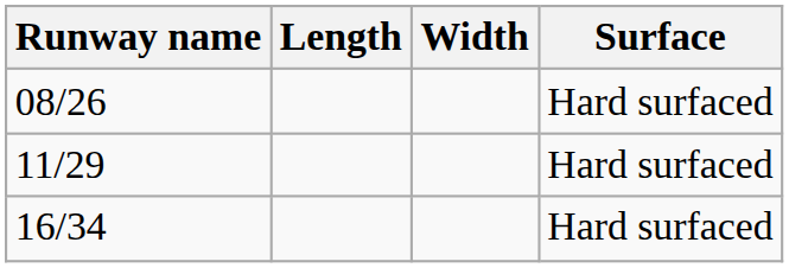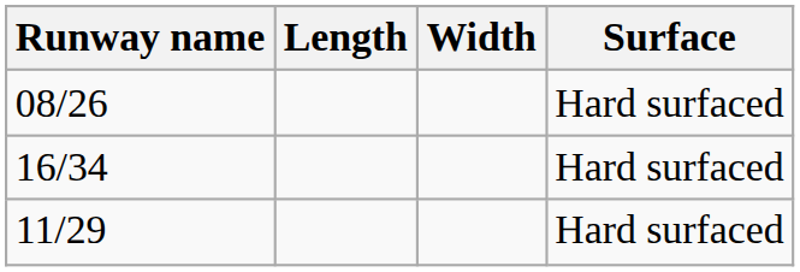rows swapped: 16/34 <-> 11/29
